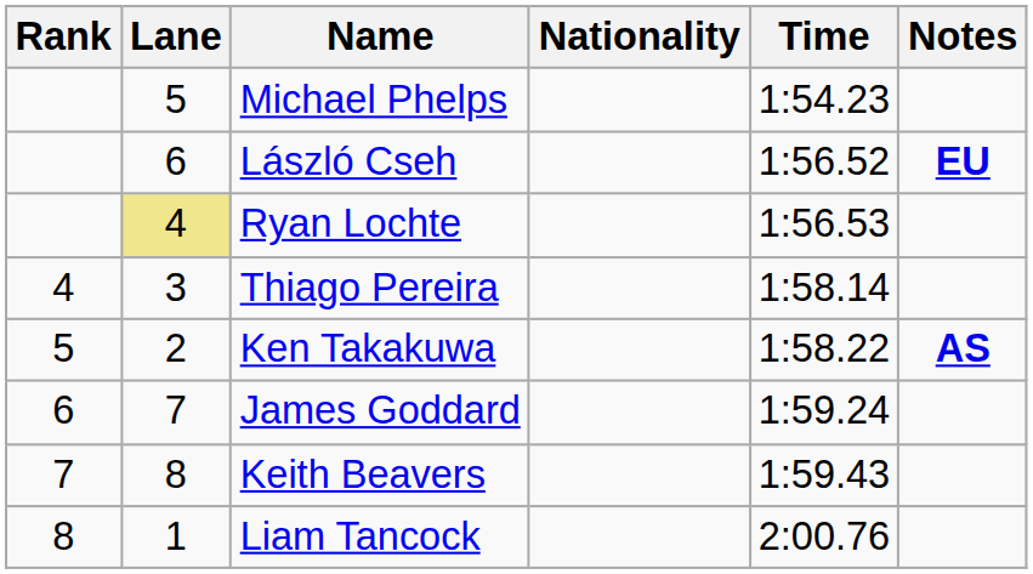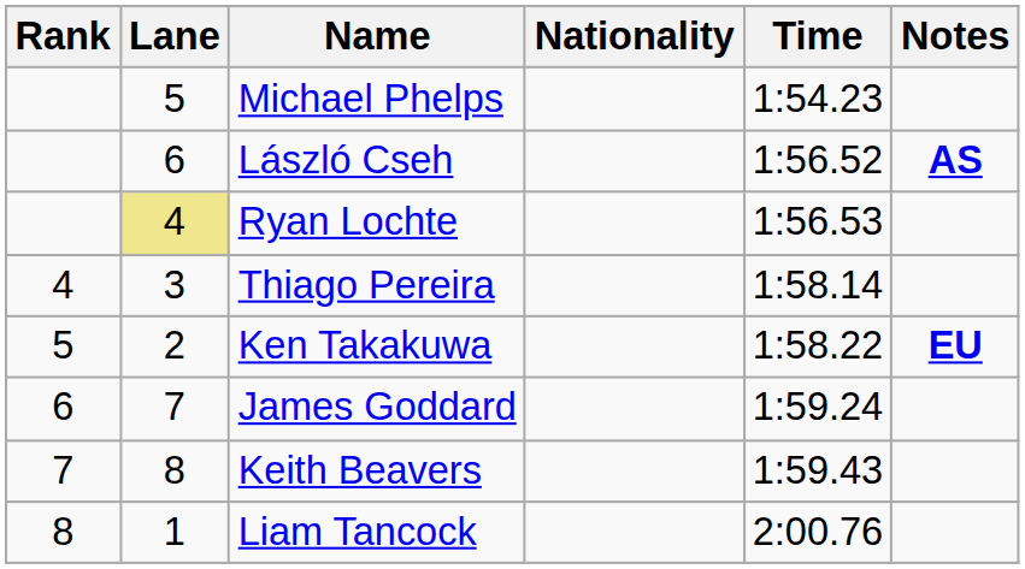László Cseh | Notes: EU -> AS
Ken Takakuwa | Notes: AS -> EU
